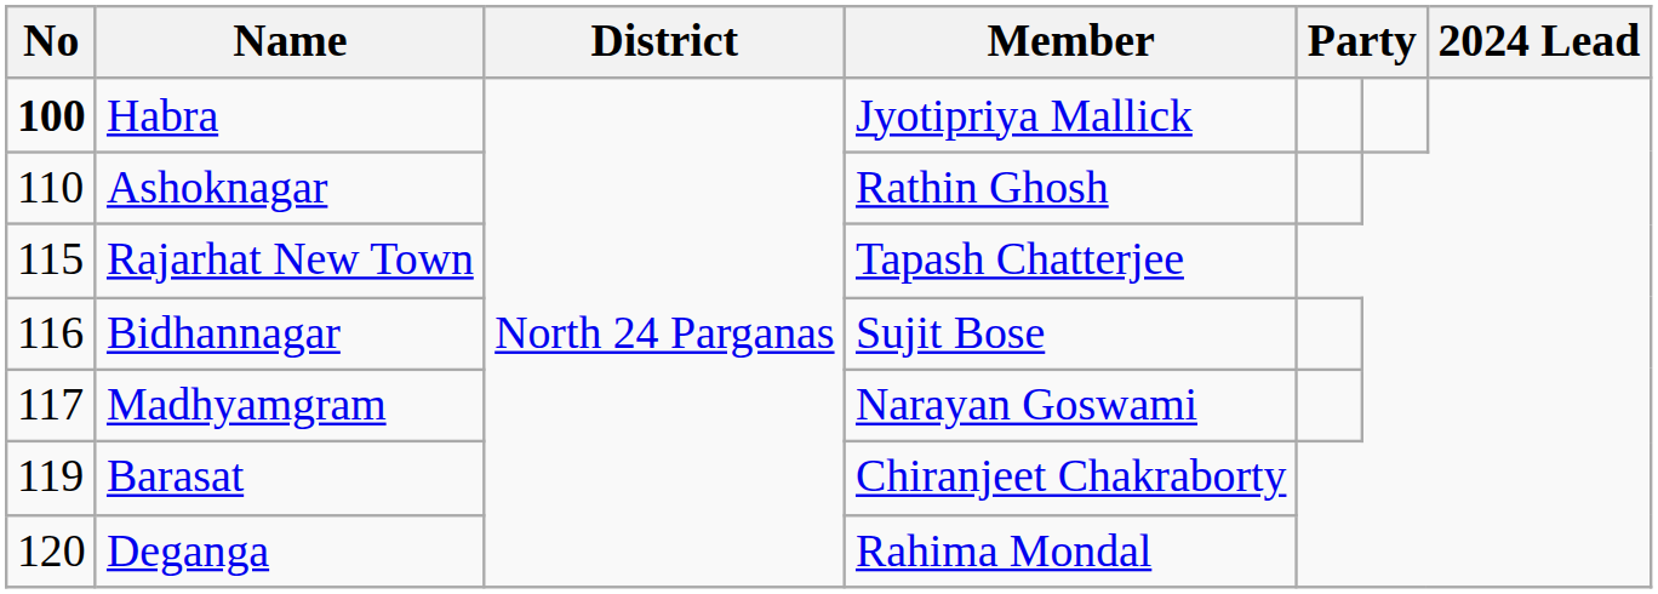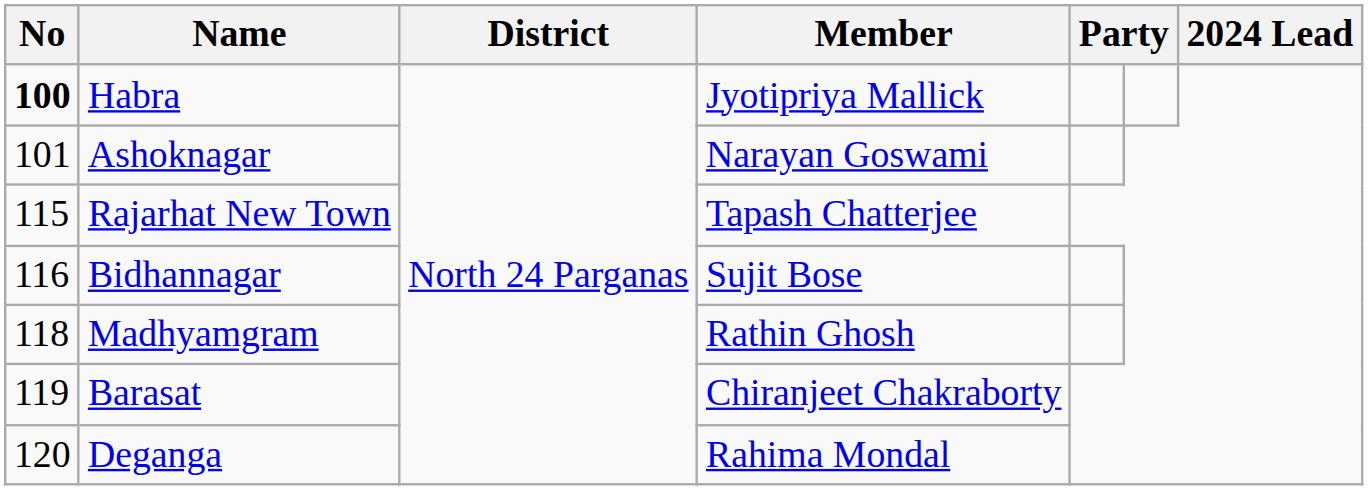Ashoknagar | No: 110 -> 101
Ashoknagar | Member: Rathin Ghosh -> Narayan Goswami
Madhyamgram | No: 117 -> 118
Madhyamgram | Member: Narayan Goswami -> Rathin Ghosh
